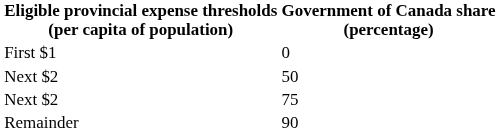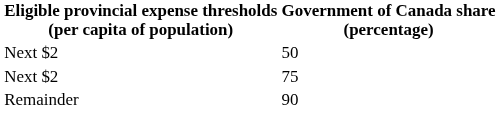- row: First $1 | 0
